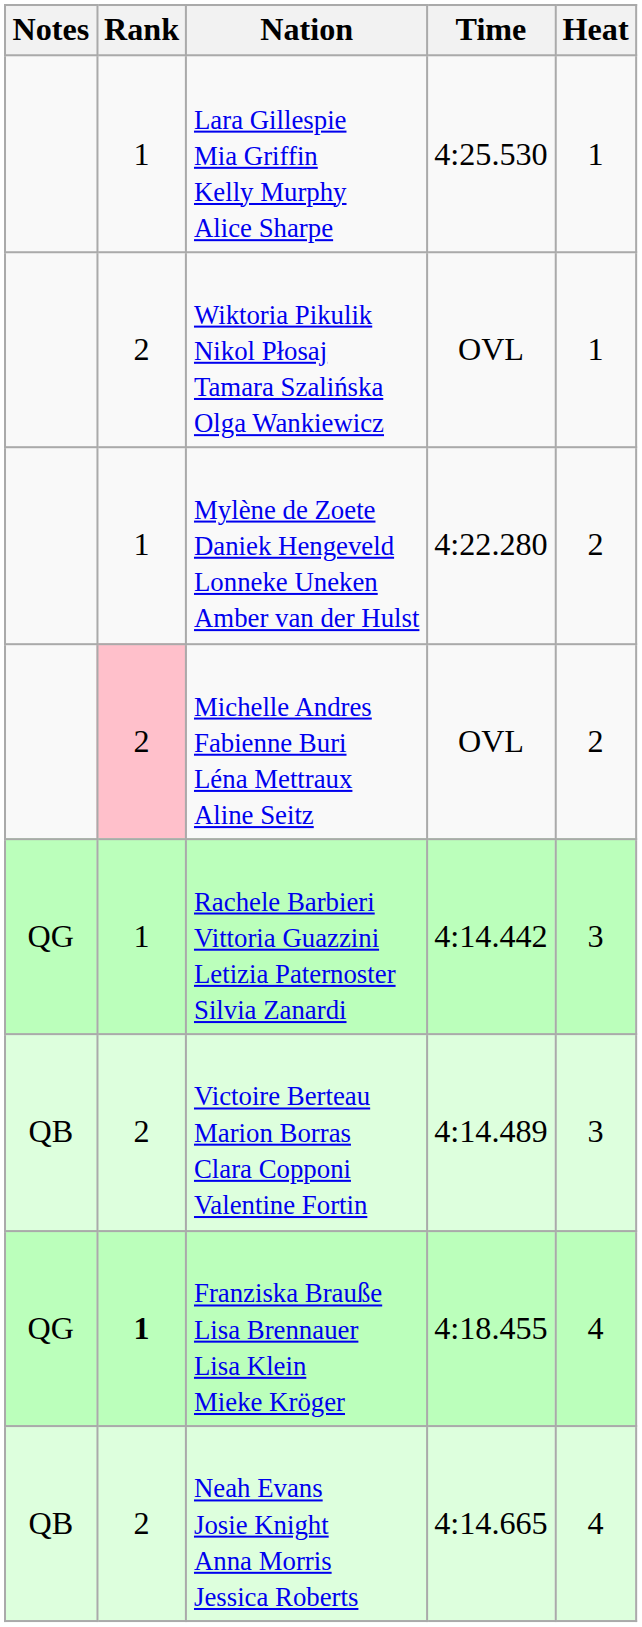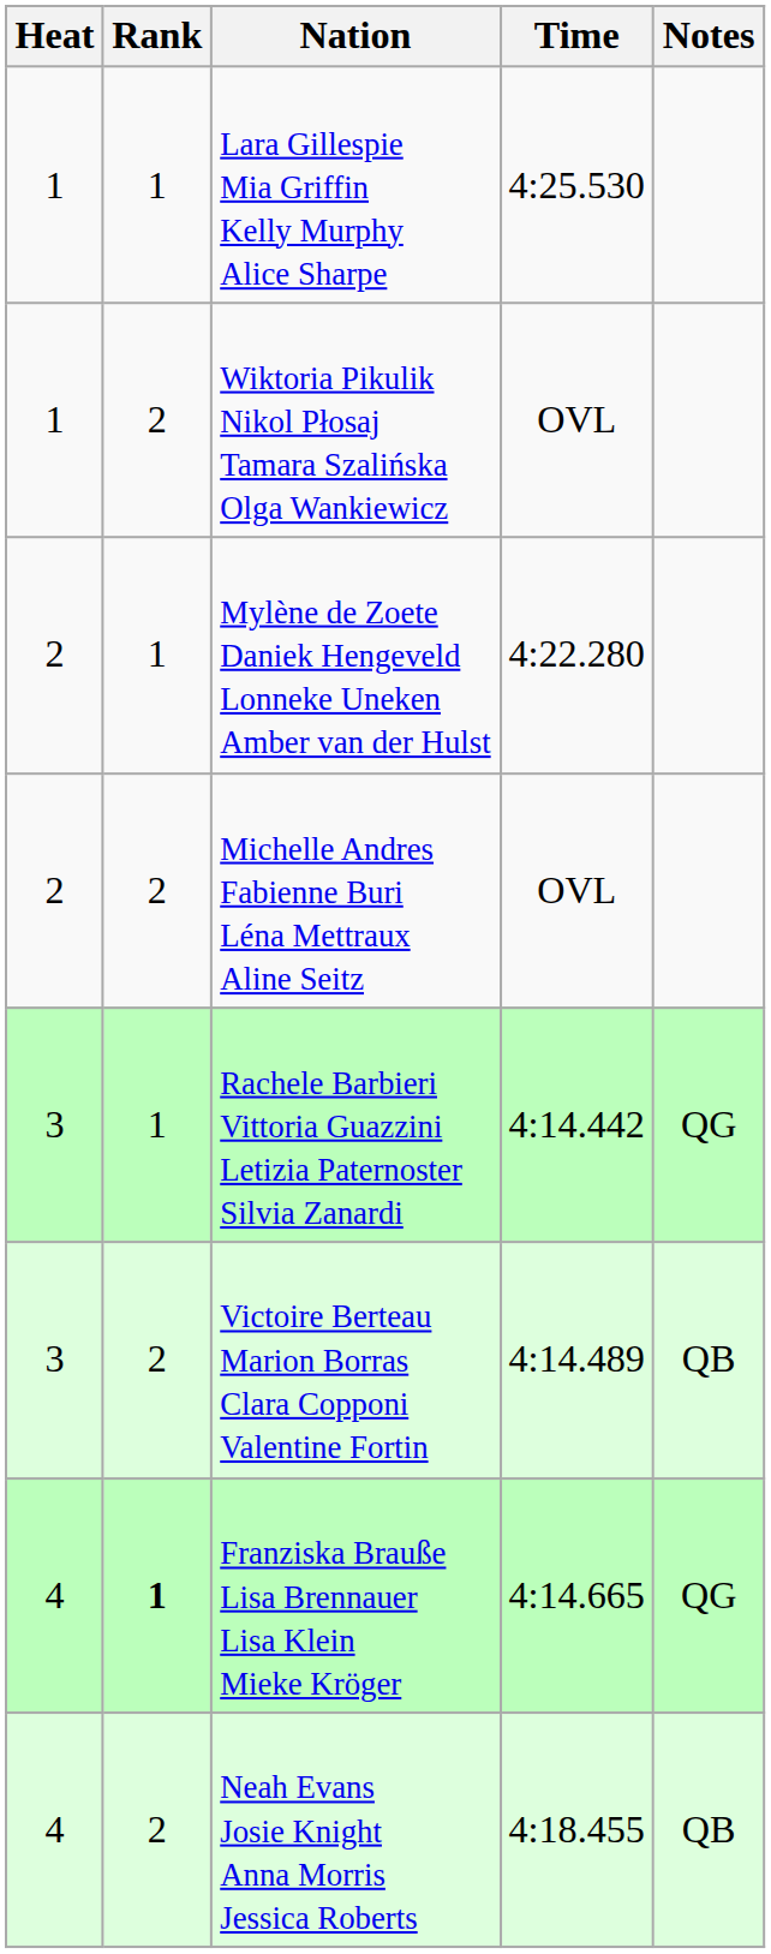columns swapped: Heat <-> Notes
Michelle Andres Fabienne Buri Léna Mettraux Aline Seitz | Rank: pink background -> no background
Franziska Brauße Lisa Brennauer Lisa Klein Mieke Kröger | Time: 4:18.455 -> 4:14.665
Neah Evans Josie Knight Anna Morris Jessica Roberts | Time: 4:14.665 -> 4:18.455
